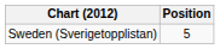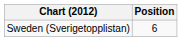Sweden (Sverigetopplistan) | Position: 5 -> 6
